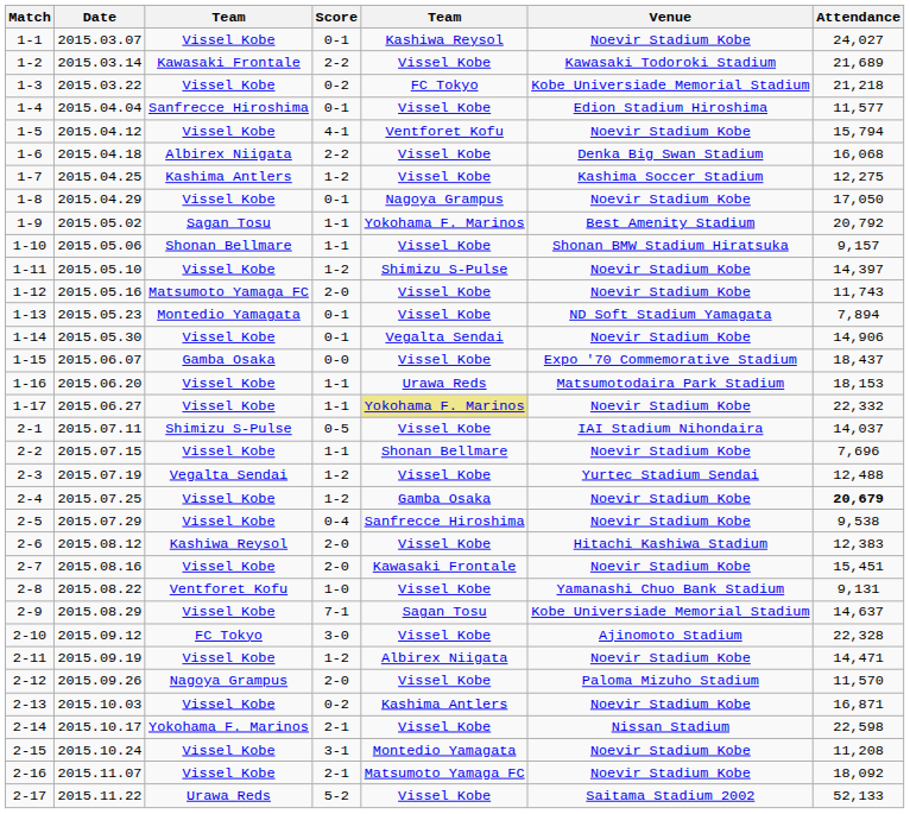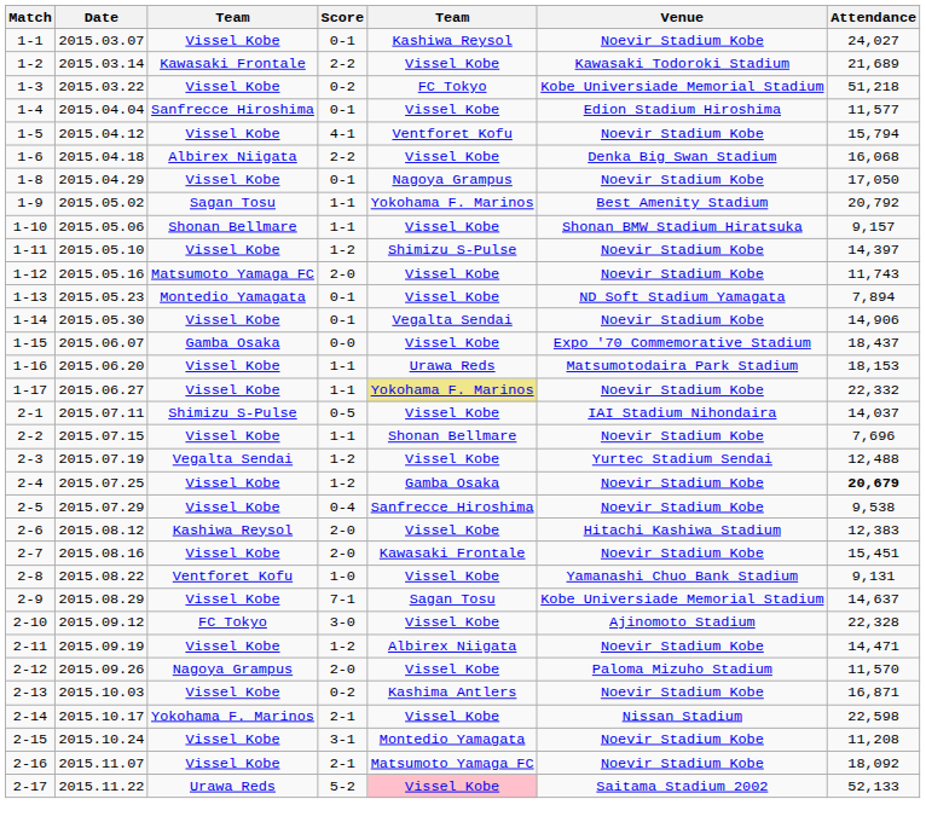1-3 | Attendance: 21,218 -> 51,218
- row: 1-7 | 2015.04.25 | Kashima Antlers | 1-2 | Vissel Kobe | Kashima Soccer Stadium | 12,275
2-17 | column 5: no background -> pink background
